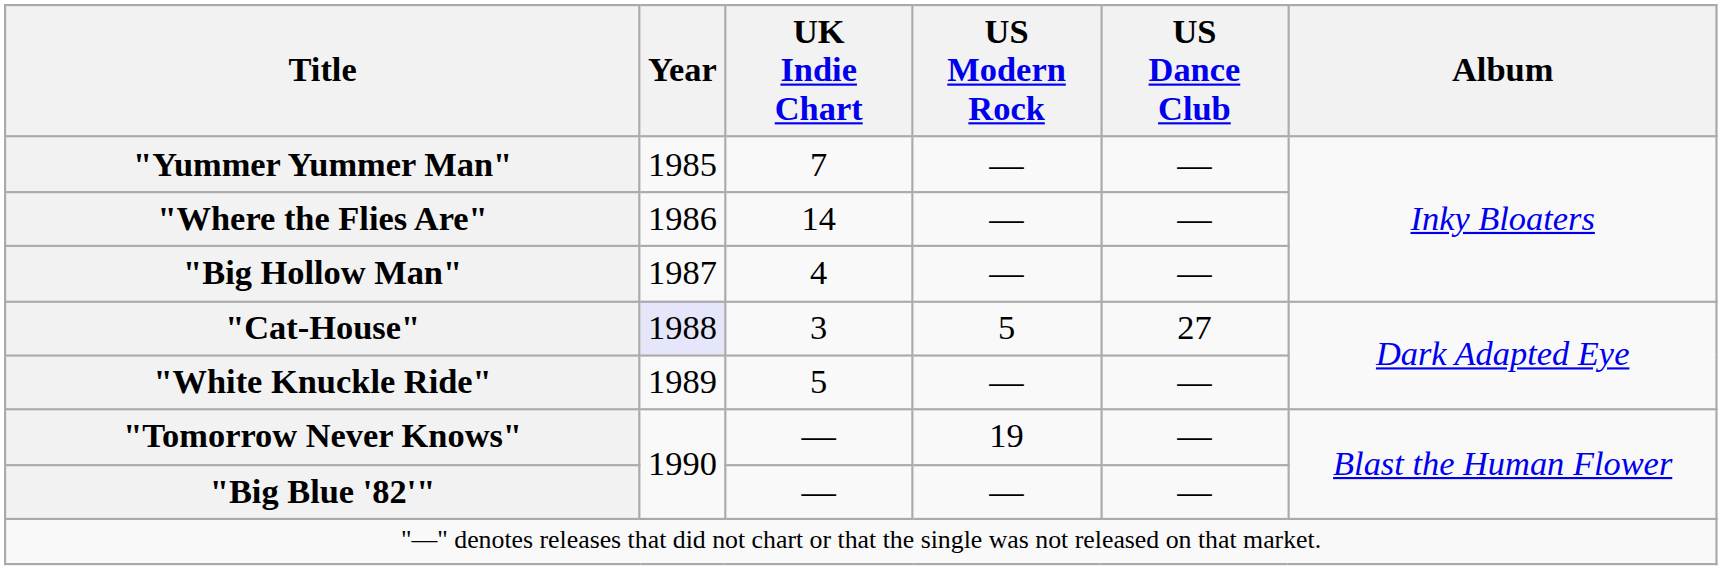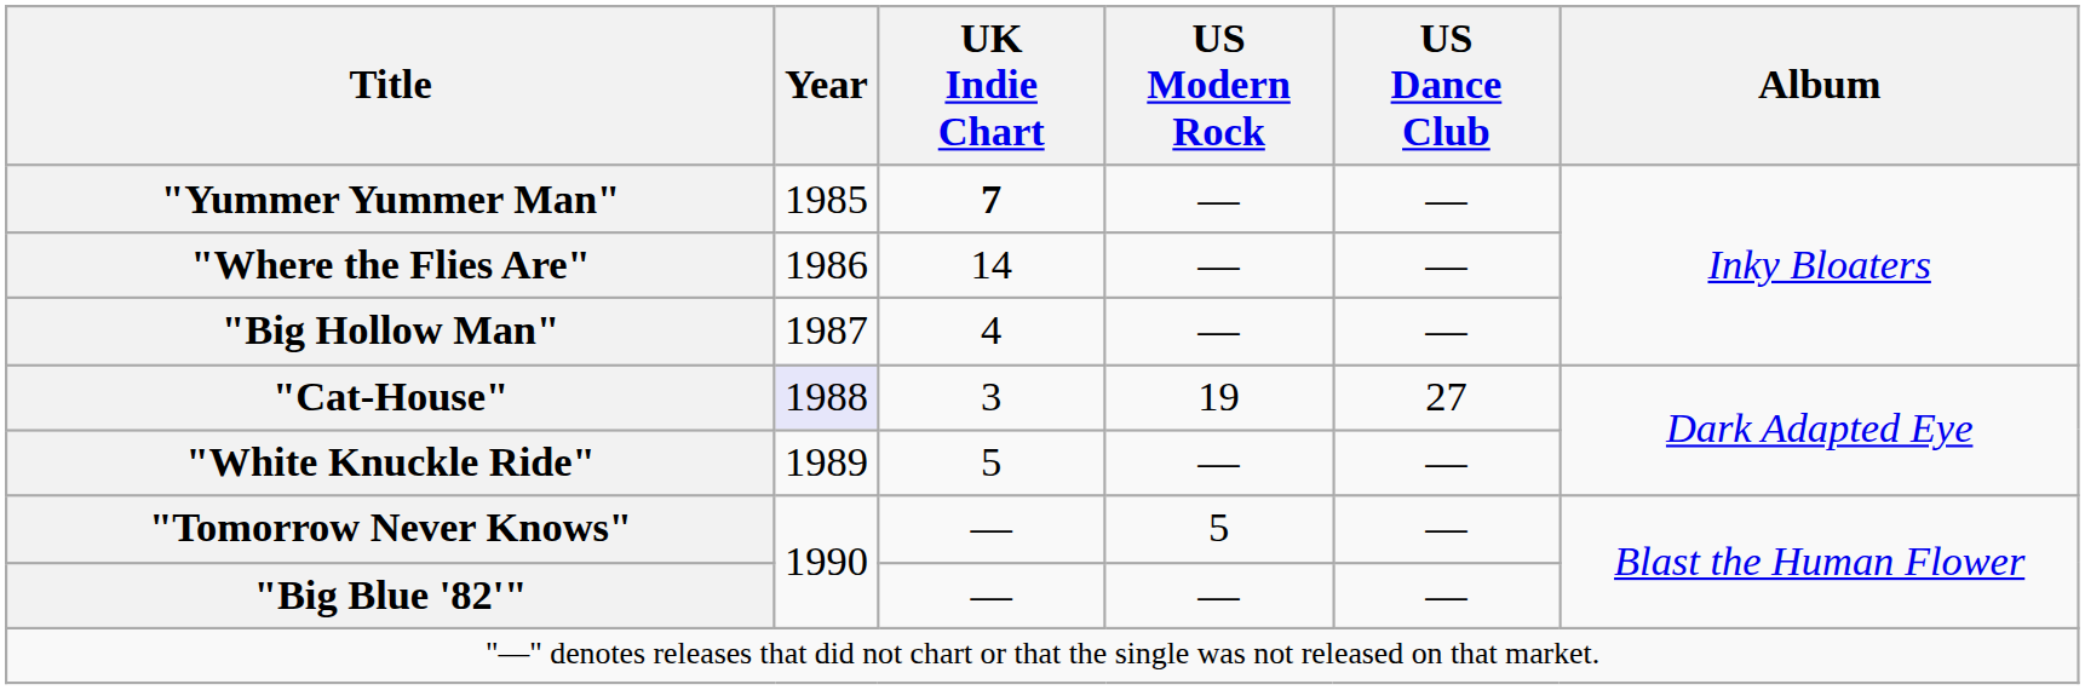"Yummer Yummer Man" | UK Indie Chart: normal -> bold
"Cat-House" | US Modern Rock: 5 -> 19
"Tomorrow Never Knows" | US Modern Rock: 19 -> 5
